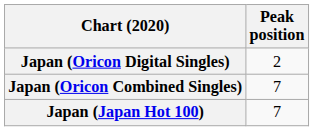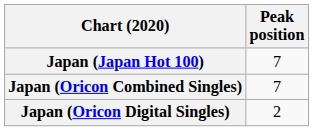rows swapped: Japan (Japan Hot 100) <-> Japan (Oricon Digital Singles)
